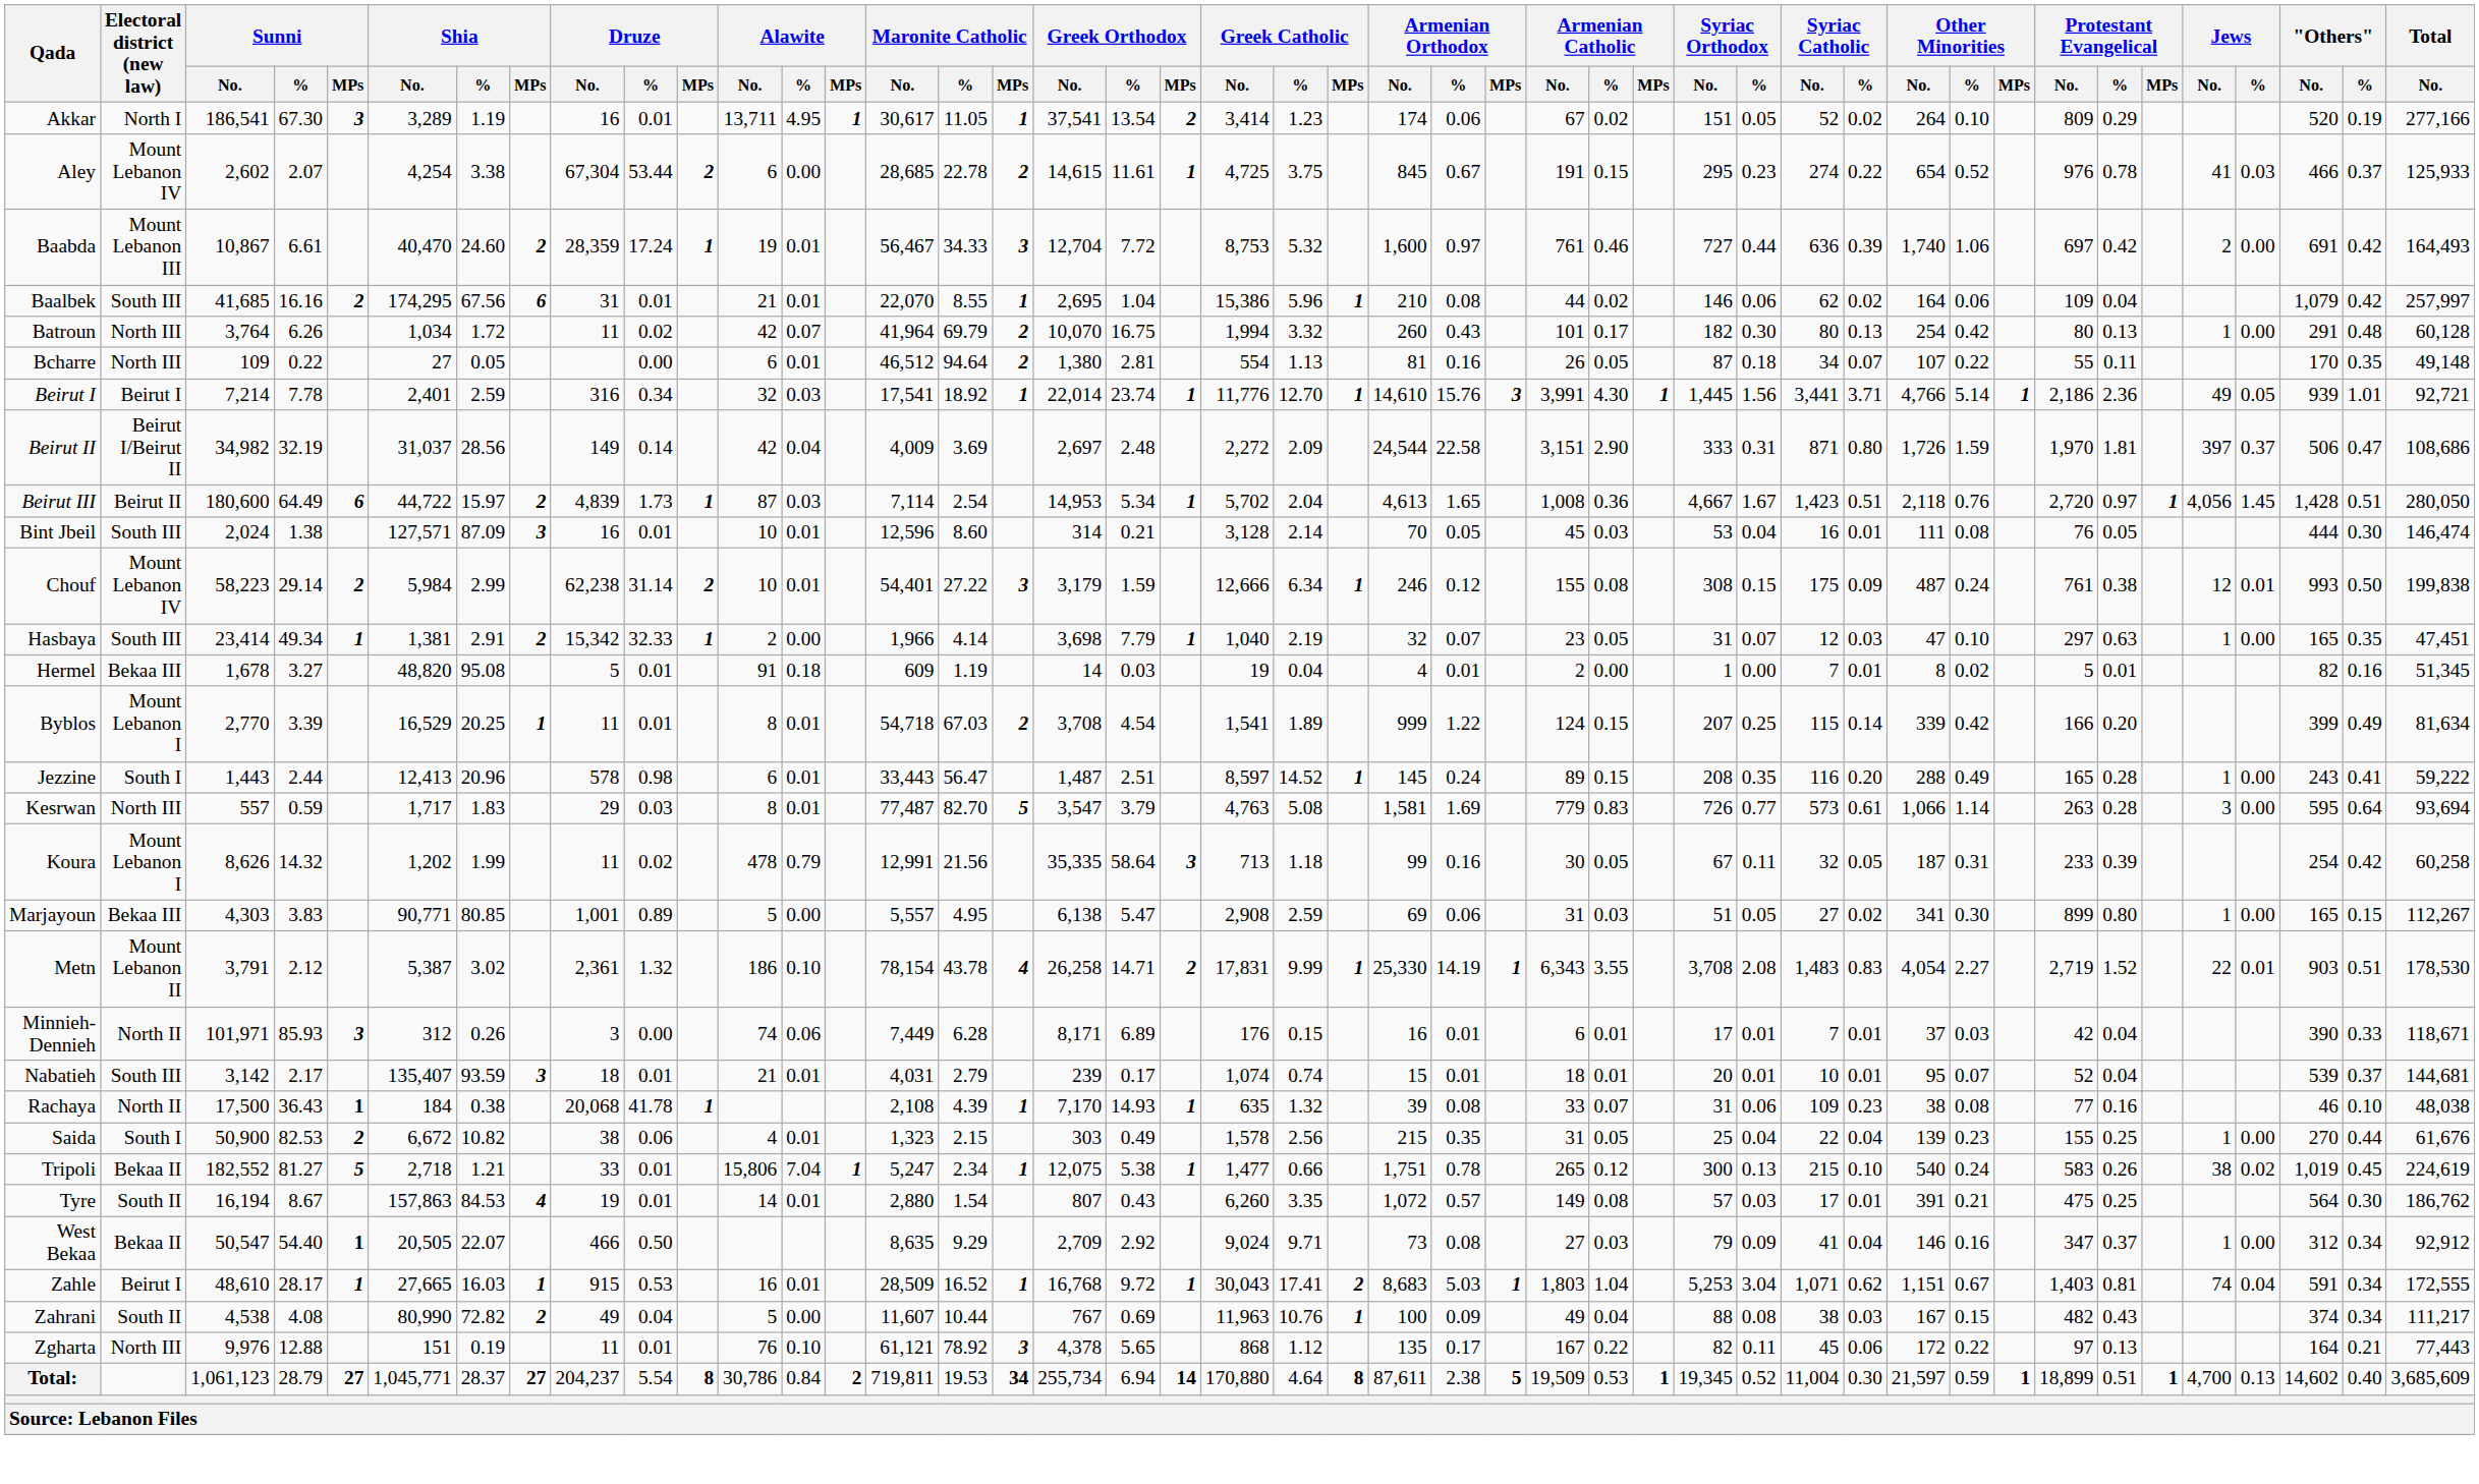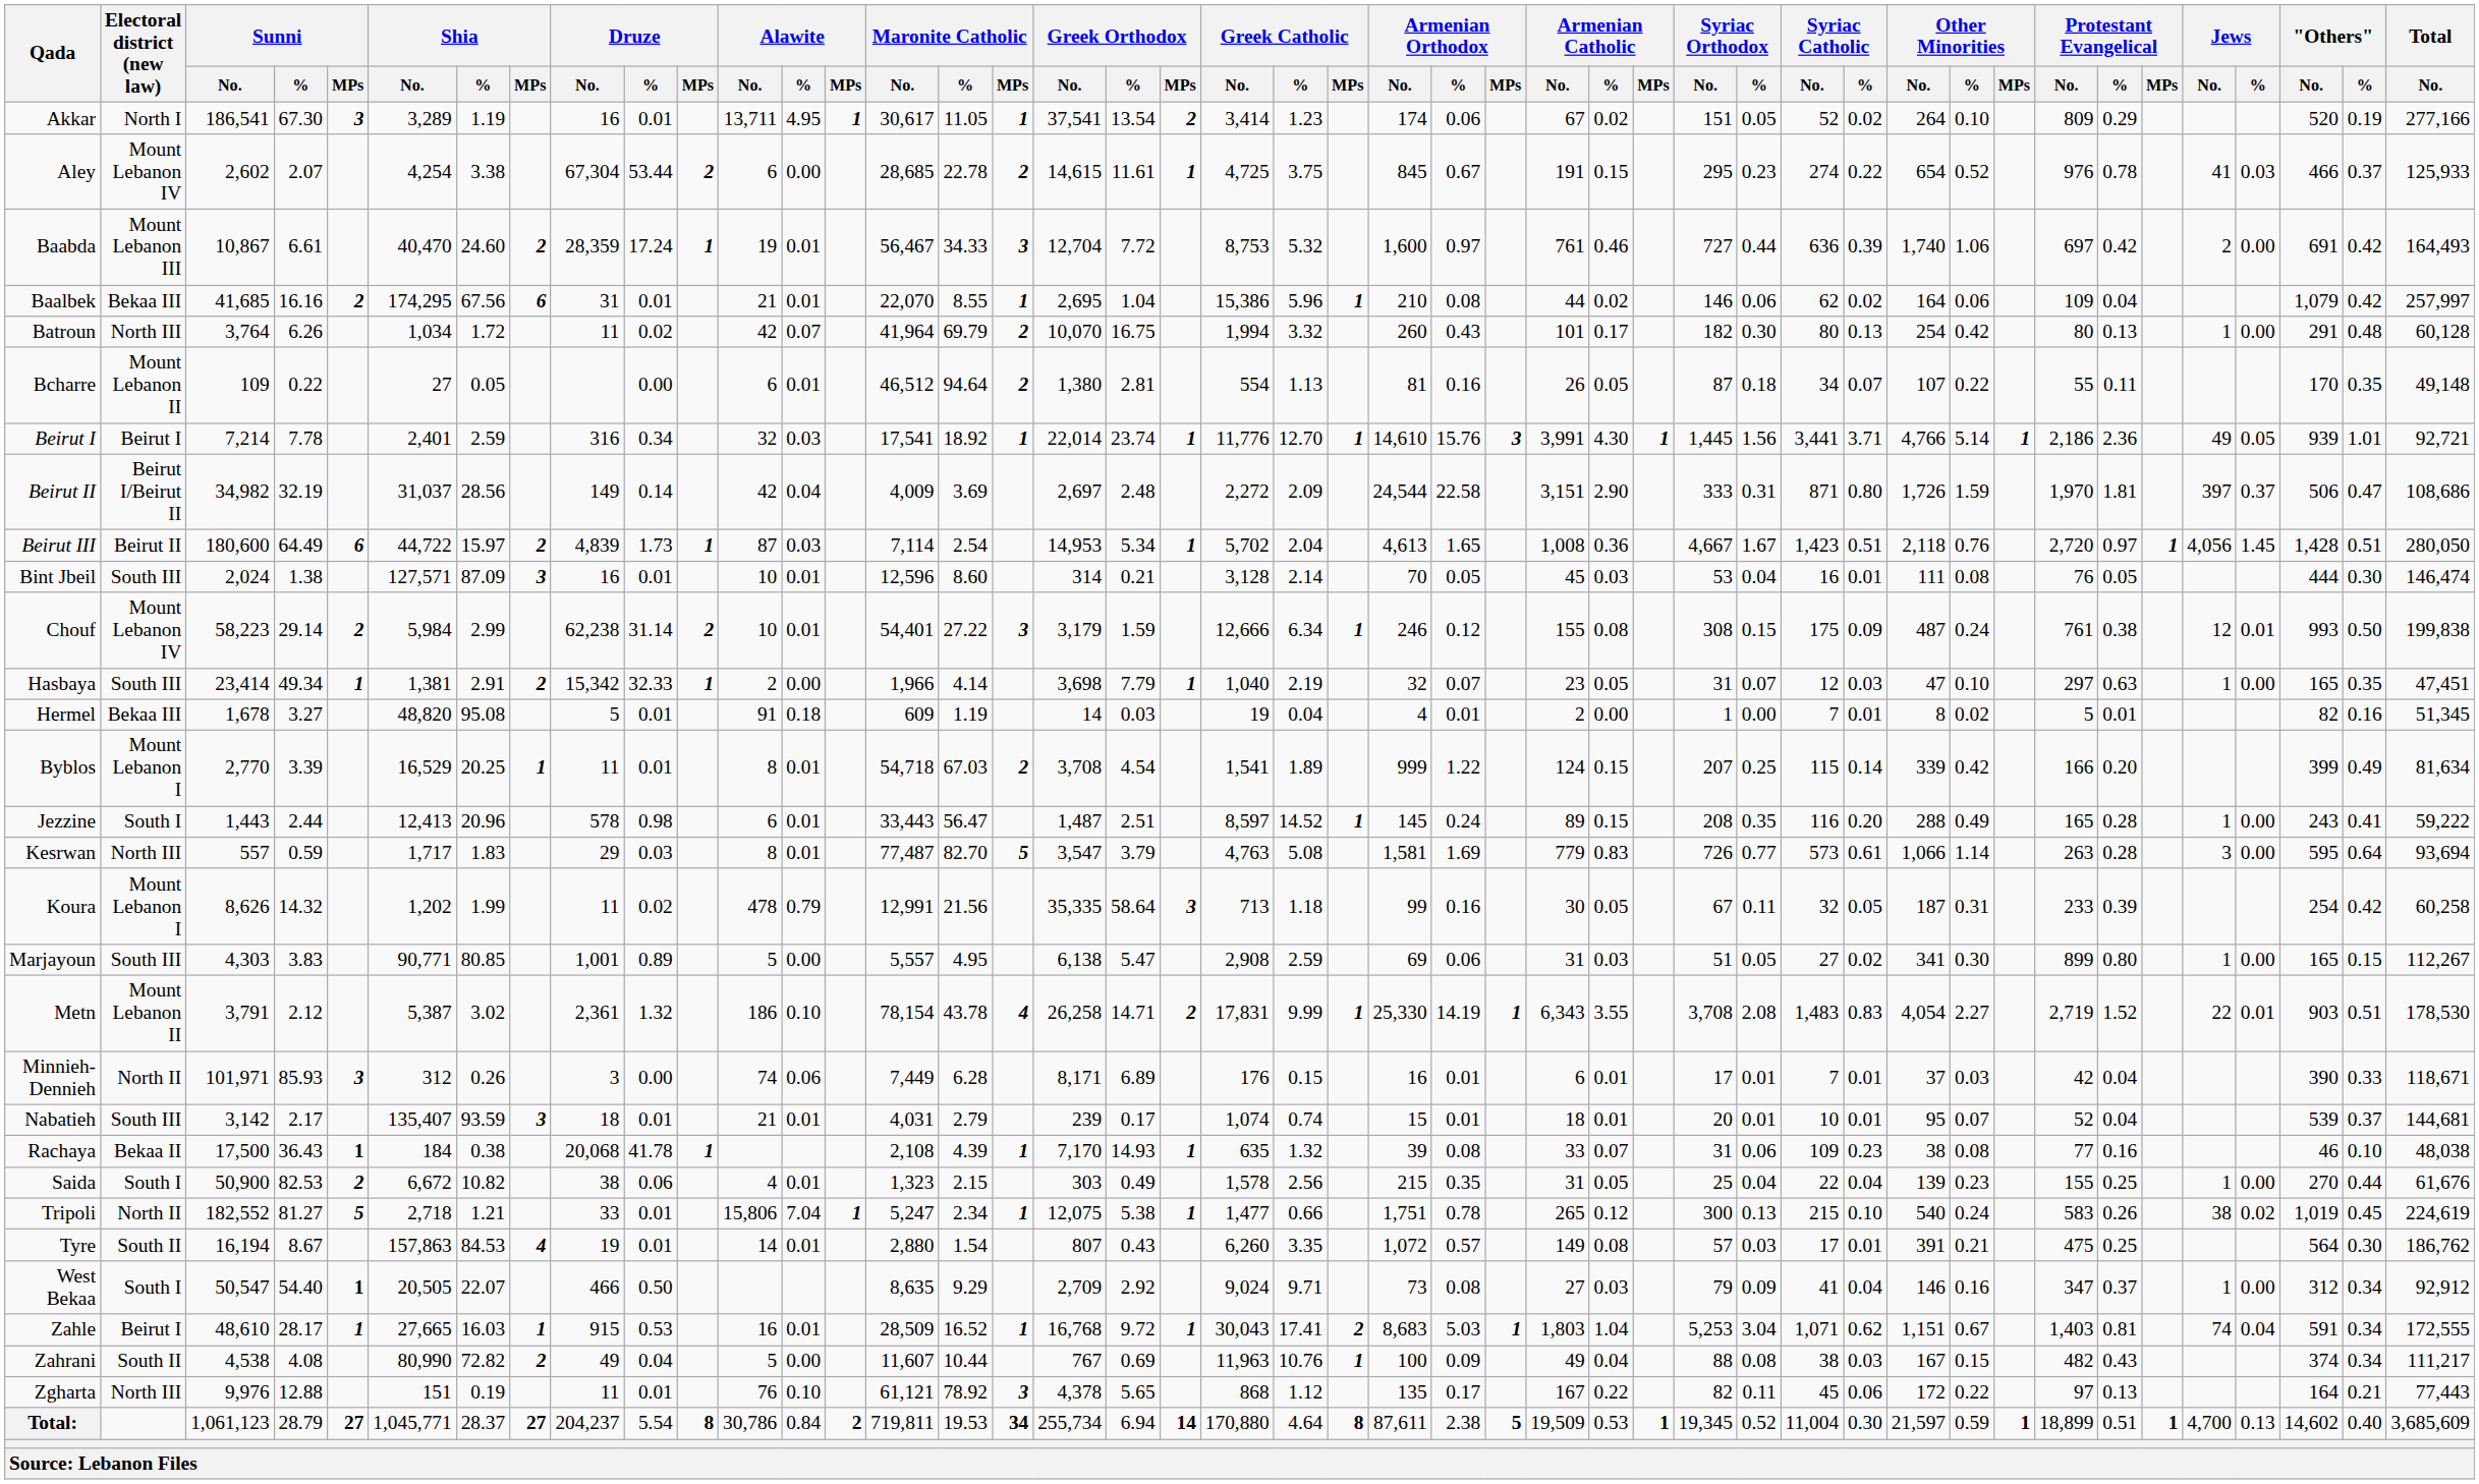Baalbek | Electoral district (new law): South III -> Bekaa III
Bcharre | Electoral district (new law): North III -> Mount Lebanon II
Marjayoun | Electoral district (new law): Bekaa III -> South III
Rachaya | Electoral district (new law): North II -> Bekaa II
Tripoli | Electoral district (new law): Bekaa II -> North II
West Bekaa | Electoral district (new law): Bekaa II -> South I
